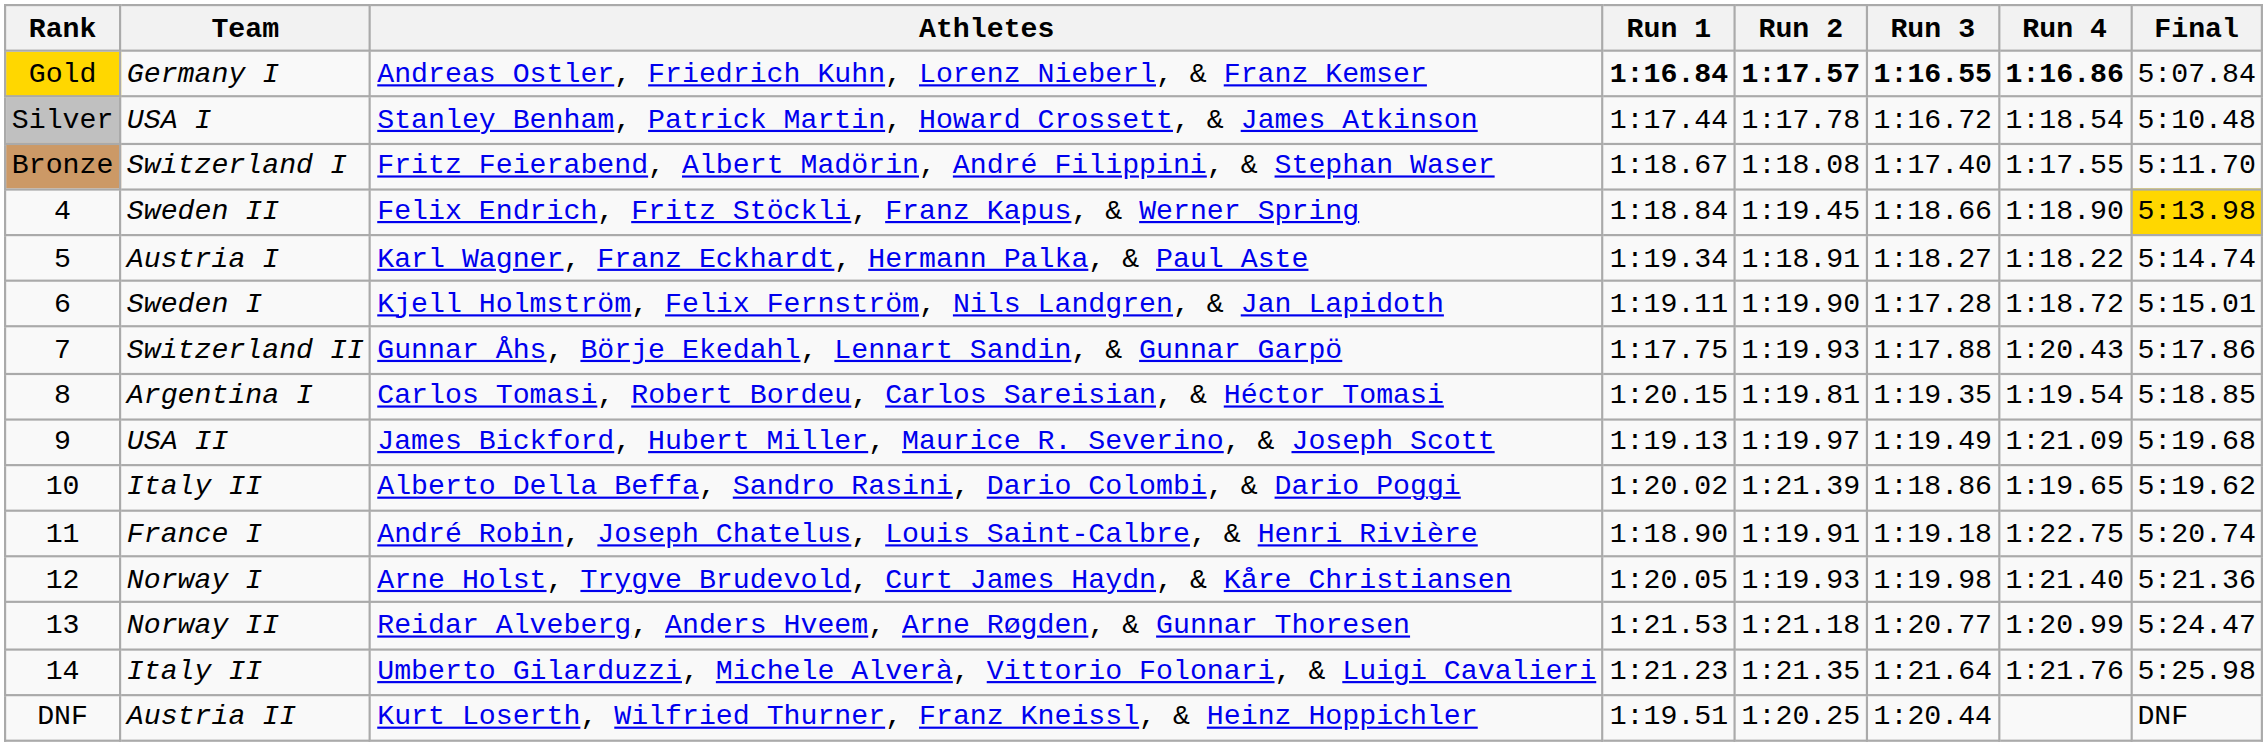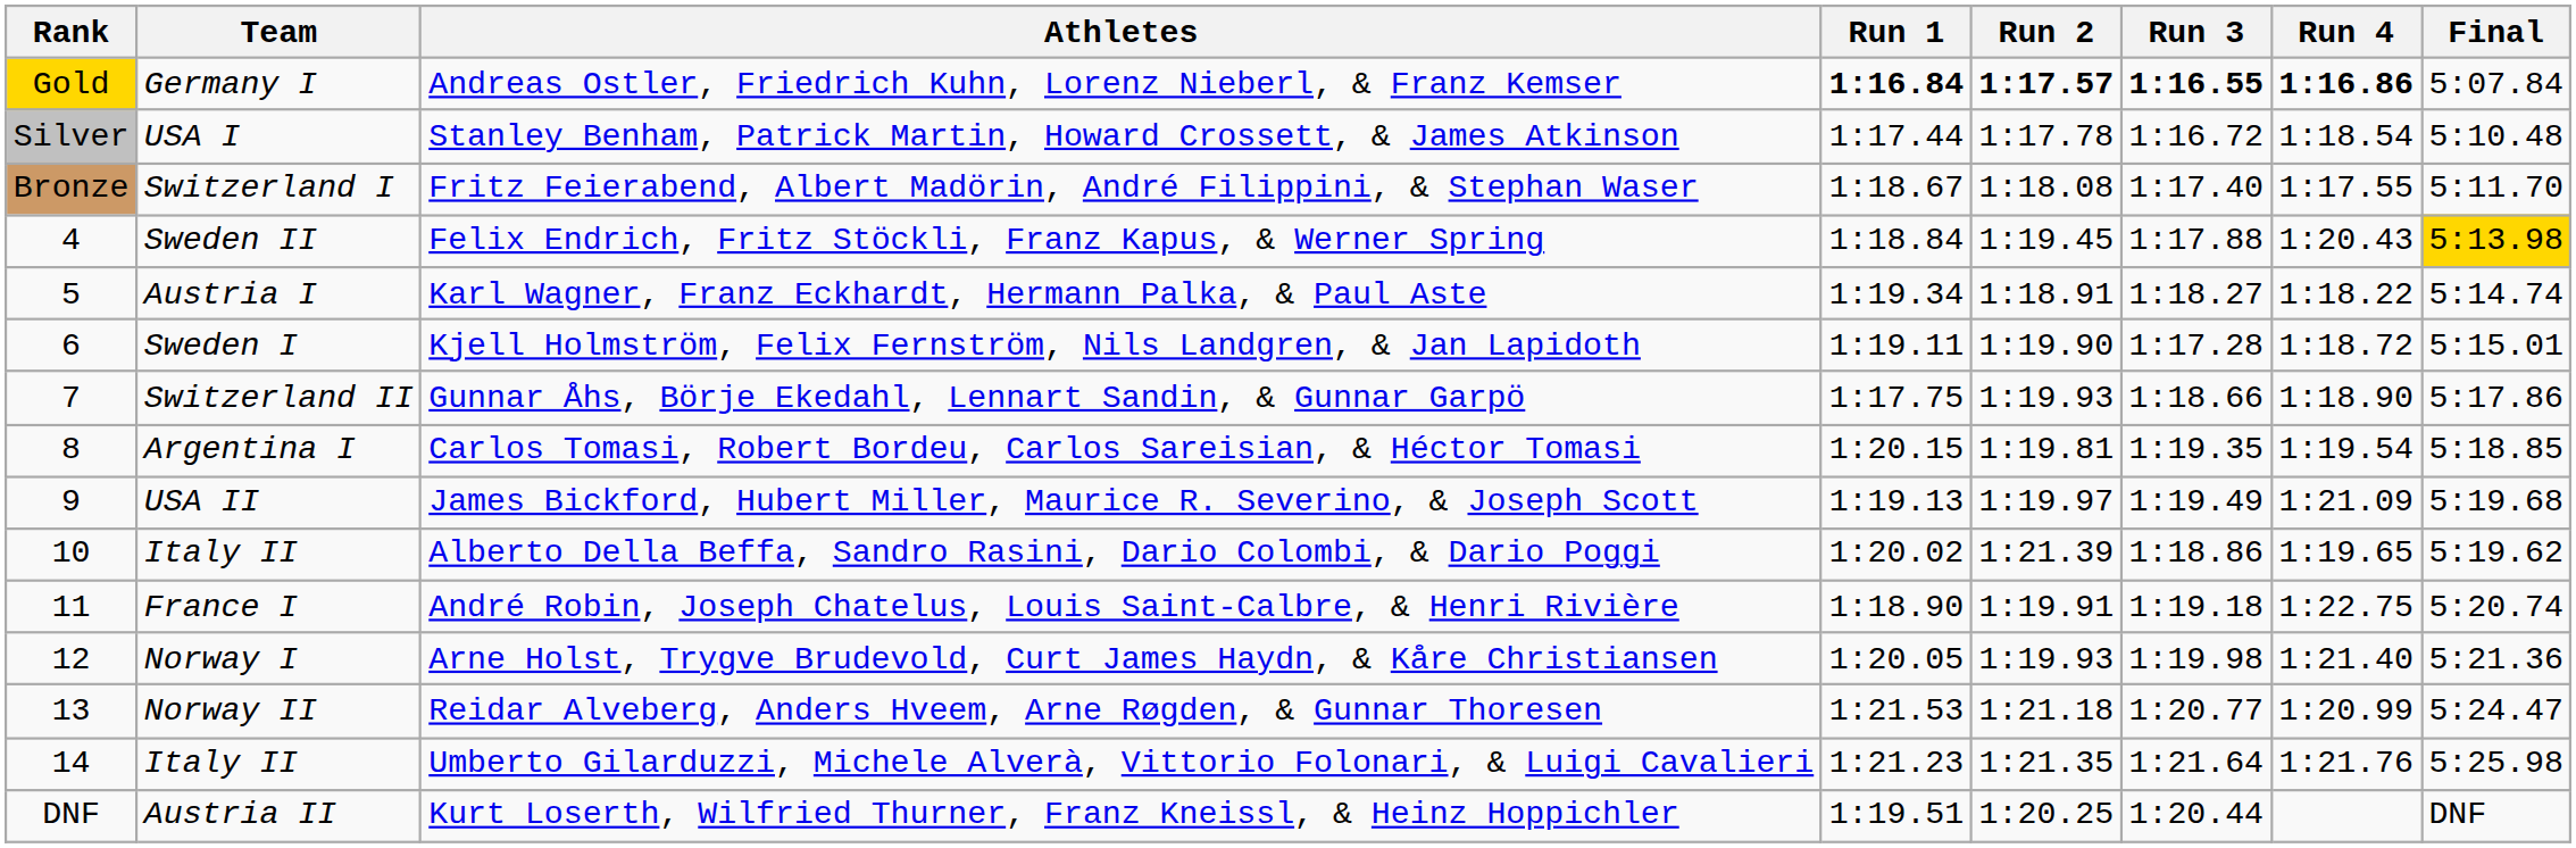Felix Endrich, Fritz Stöckli, Franz Kapus, & Werner Spring | Run 3: 1:18.66 -> 1:17.88
Felix Endrich, Fritz Stöckli, Franz Kapus, & Werner Spring | Run 4: 1:18.90 -> 1:20.43
Gunnar Åhs, Börje Ekedahl, Lennart Sandin, & Gunnar Garpö | Run 3: 1:17.88 -> 1:18.66
Gunnar Åhs, Börje Ekedahl, Lennart Sandin, & Gunnar Garpö | Run 4: 1:20.43 -> 1:18.90
